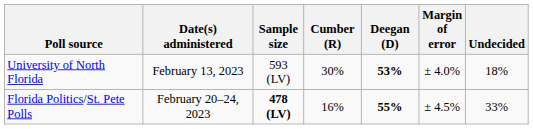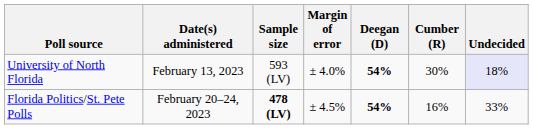columns swapped: Margin of error <-> Cumber (R)
University of North Florida | Deegan (D): 53% -> 54%
University of North Florida | Undecided: no background -> lavender background
Florida Politics/St. Pete Polls | Deegan (D): 55% -> 54%
